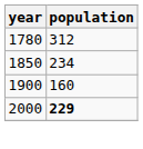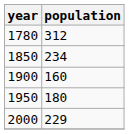+ row: 1950 | 180
2000 | population: bold -> normal
